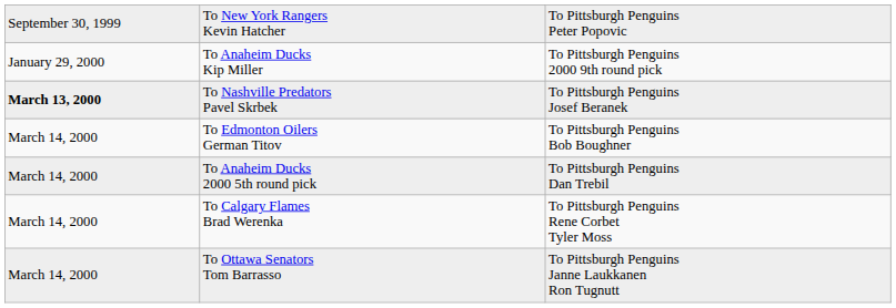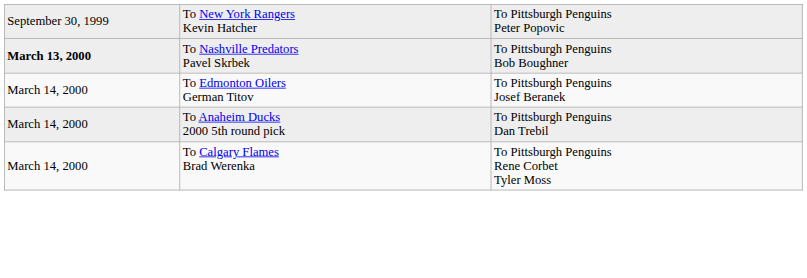- row: January 29, 2000 | To Anaheim Ducks Kip Miller | To Pittsburgh Penguins 2000 9th round pick
To Nashville Predators Pavel Skrbek | column 3: To Pittsburgh Penguins Josef Beranek -> To Pittsburgh Penguins Bob Boughner
To Edmonton Oilers German Titov | column 3: To Pittsburgh Penguins Bob Boughner -> To Pittsburgh Penguins Josef Beranek
- row: March 14, 2000 | To Ottawa Senators Tom Barrasso | To Pittsburgh Penguins Janne Laukkanen Ron Tugnutt
